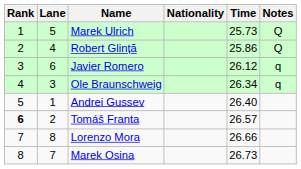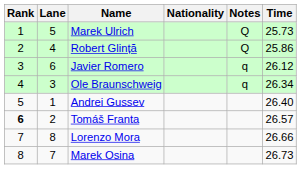columns swapped: Time <-> Notes
